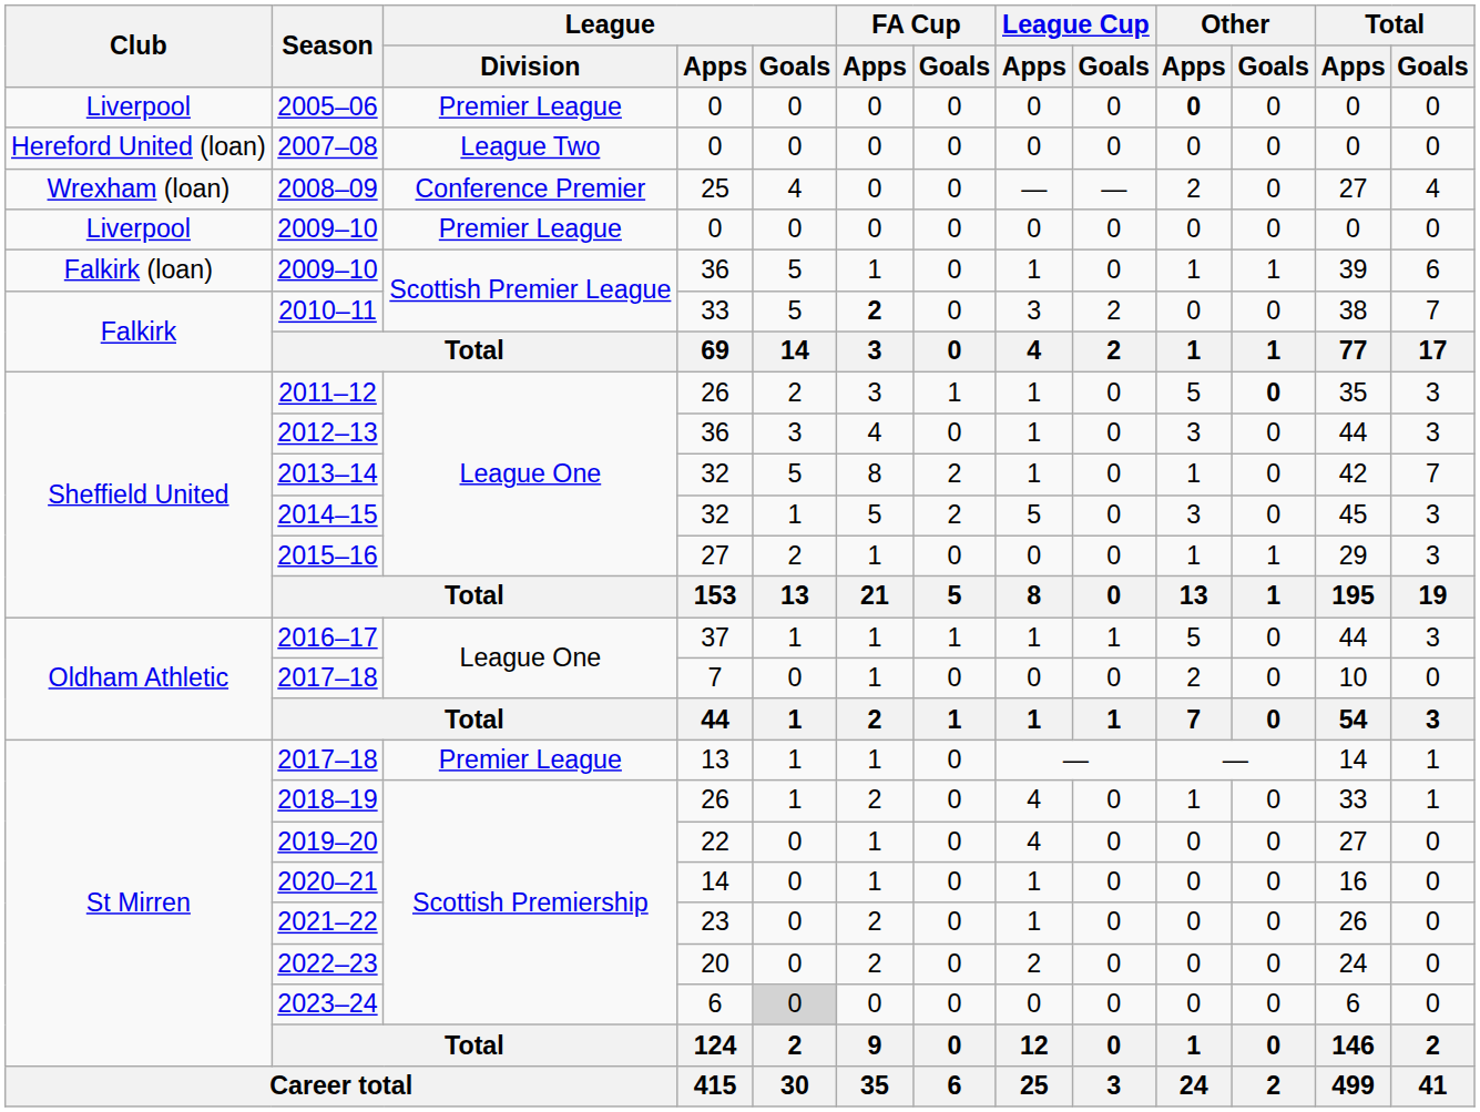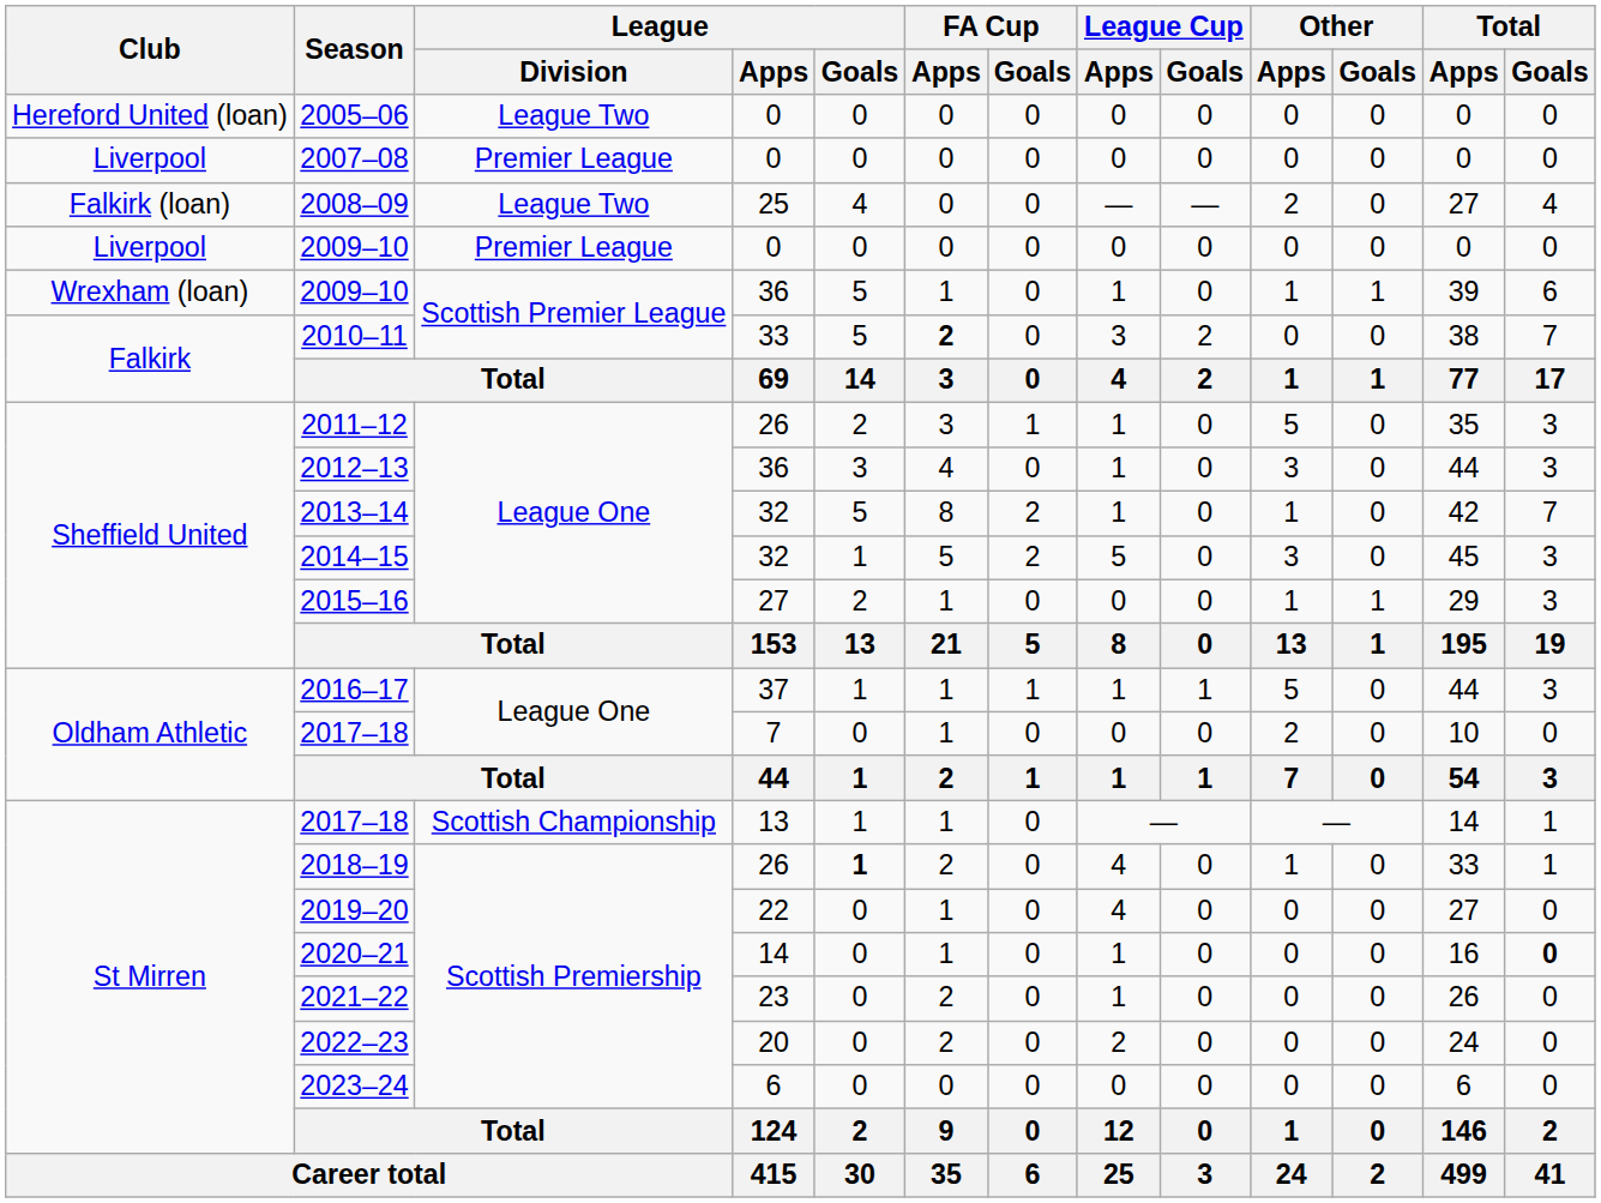2005–06 | Club: Liverpool -> Hereford United (loan)
2005–06 | League / Division: Premier League -> League Two
2005–06 | Other / Apps: bold -> normal
2007–08 | Club: Hereford United (loan) -> Liverpool
2007–08 | League / Division: League Two -> Premier League
2008–09 | Club: Wrexham (loan) -> Falkirk (loan)
2008–09 | League / Division: Conference Premier -> League Two
2009–10 / 36 | Club: Falkirk (loan) -> Wrexham (loan)
2011–12 | Other / Goals: bold -> normal
2017–18 / 13 | League / Division: Premier League -> Scottish Championship
2018–19 | League / Goals: normal -> bold
2020–21 | Total / Goals: normal -> bold
2023–24 | League / Goals: lightgrey background -> no background
